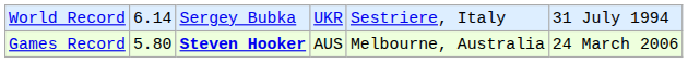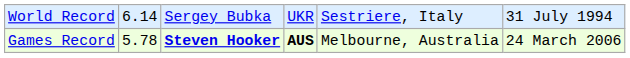Games Record | column 2: 5.80 -> 5.78
Games Record | column 4: normal -> bold
